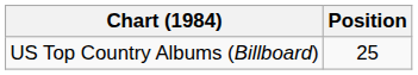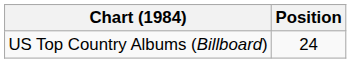US Top Country Albums (Billboard) | Position: 25 -> 24
